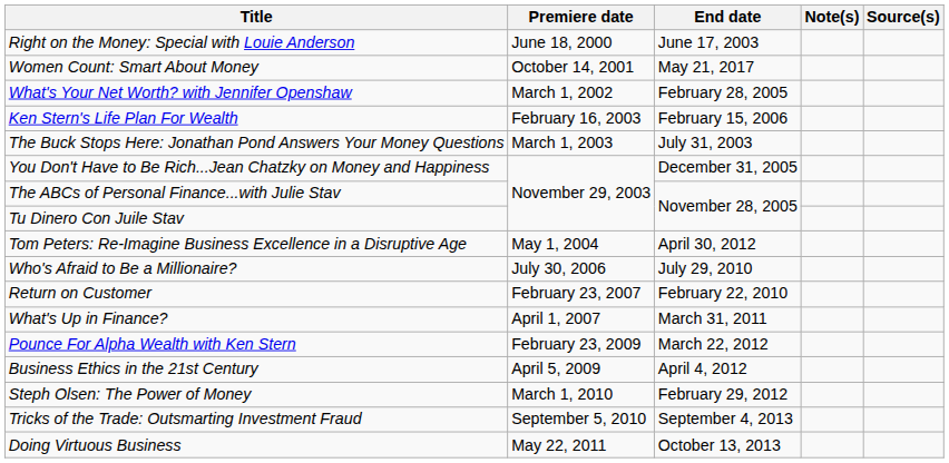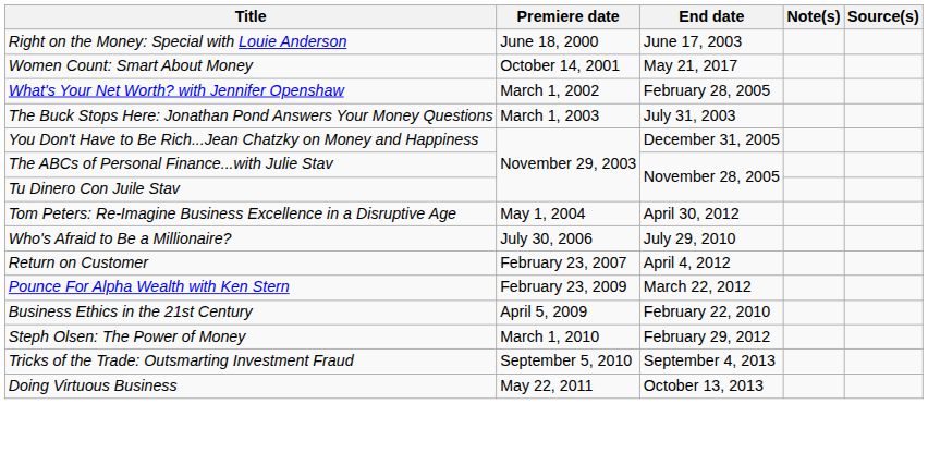- row: Ken Stern's Life Plan For Wealth | February 16, 2003 | February 15, 2006
Return on Customer | End date: February 22, 2010 -> April 4, 2012
- row: What's Up in Finance? | April 1, 2007 | March 31, 2011
Business Ethics in the 21st Century | End date: April 4, 2012 -> February 22, 2010
